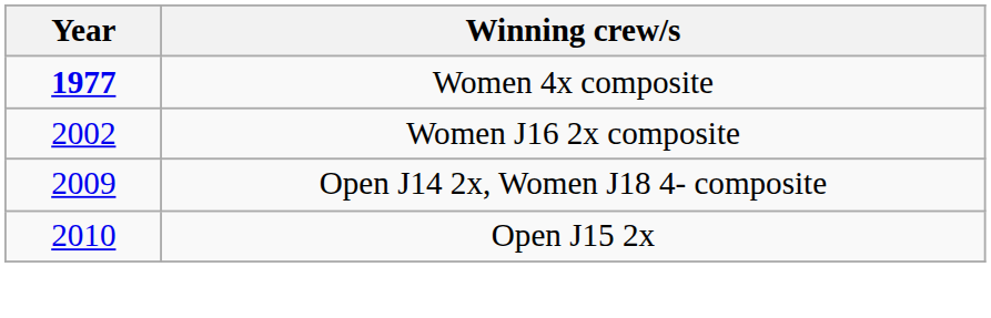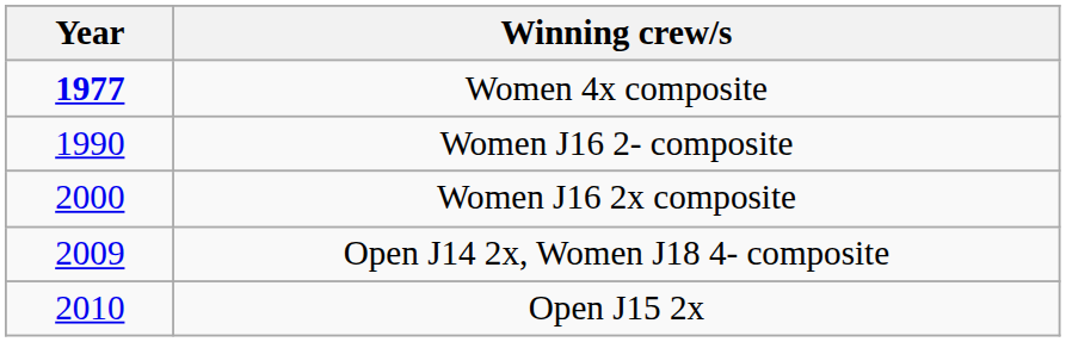+ row: 1990 | Women J16 2- composite
Women J16 2x composite | Year: 2002 -> 2000
